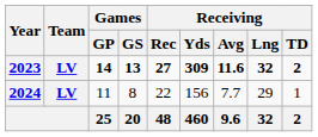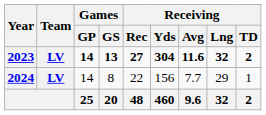2023 | Receiving / Yds: 309 -> 304
2024 | Games / GP: 11 -> 14
